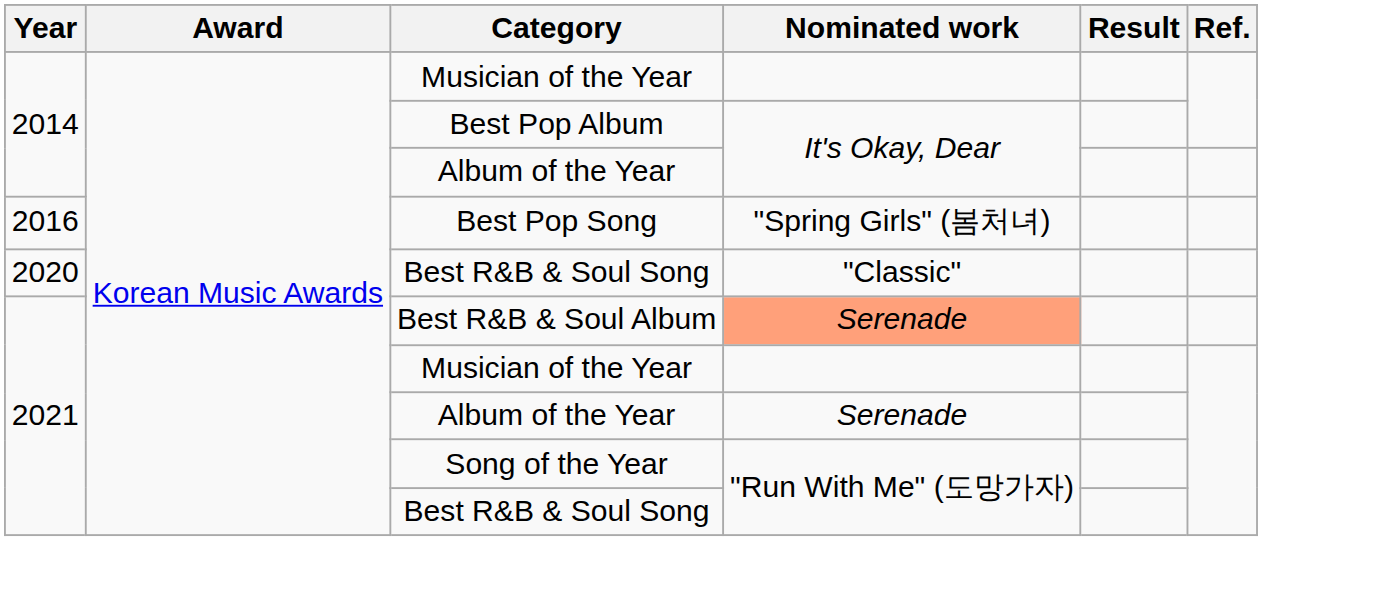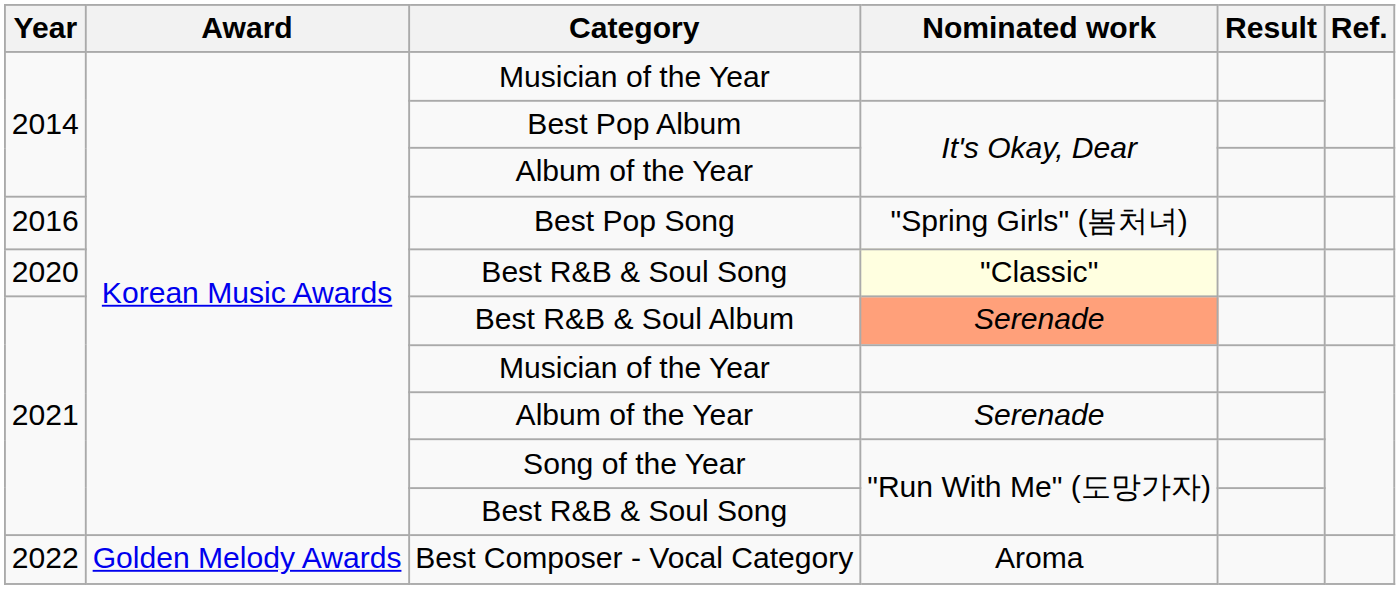2020 / Best R&B & Soul Song | Nominated work: no background -> lightyellow background
+ row: 2022 | Golden Melody Awards | Best Composer - Vocal Category | Aroma
